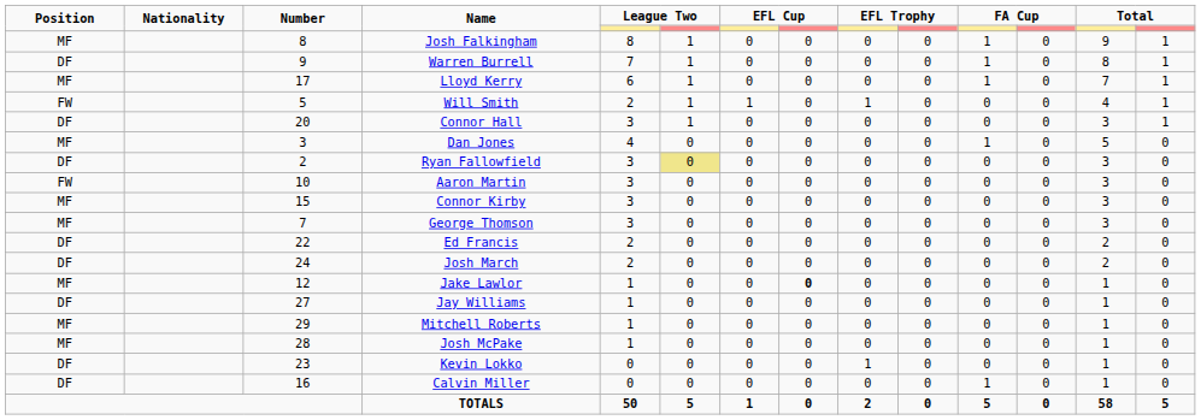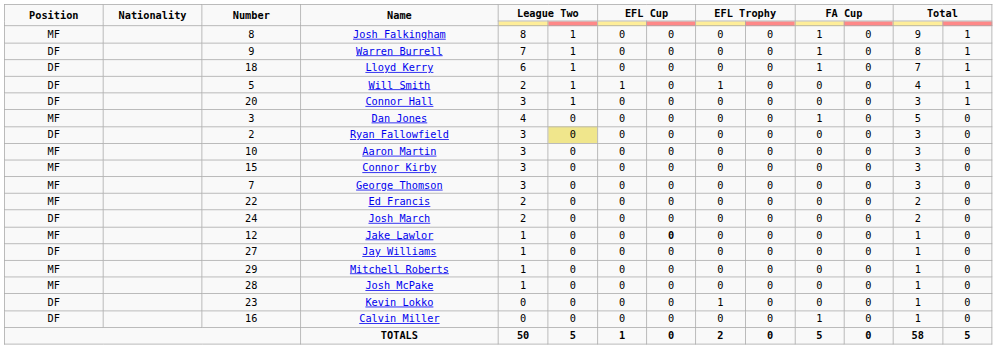Lloyd Kerry | Position: MF -> DF
Lloyd Kerry | Number: 17 -> 18
Will Smith | Position: FW -> DF
Aaron Martin | Position: FW -> MF
Ed Francis | Position: DF -> MF
